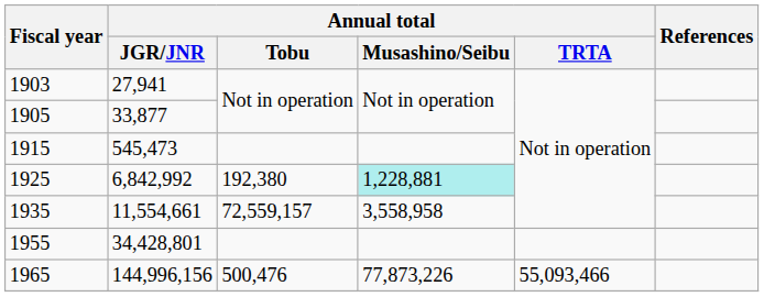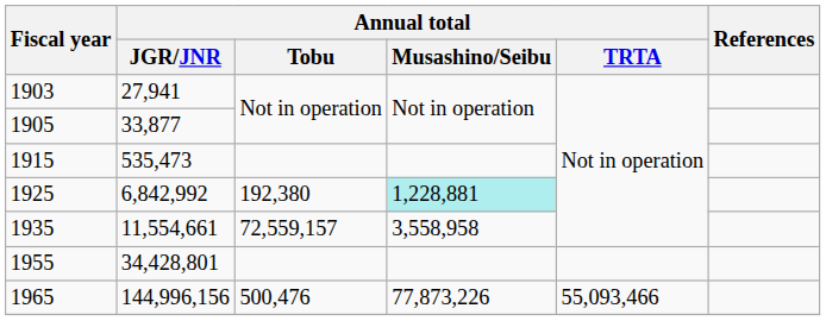1915 | Annual total / JGR/JNR: 545,473 -> 535,473
